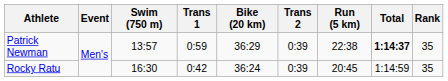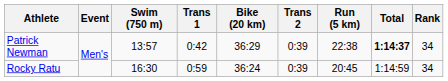Patrick Newman | Trans 1: 0:59 -> 0:42
Patrick Newman | Rank: 35 -> 34
Rocky Ratu | Trans 1: 0:42 -> 0:59
Rocky Ratu | Rank: 35 -> 34
